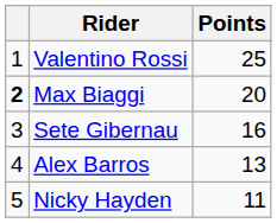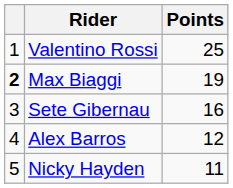Max Biaggi | Points: 20 -> 19
Alex Barros | Points: 13 -> 12
